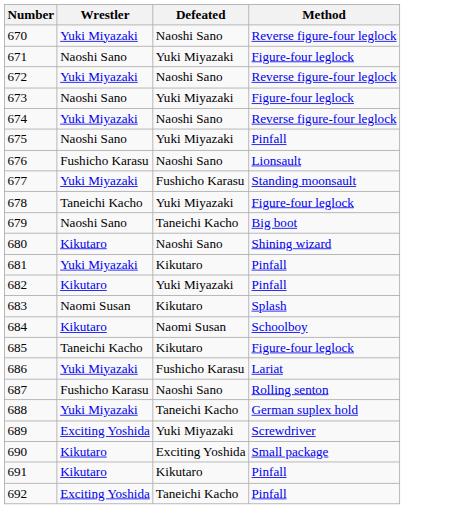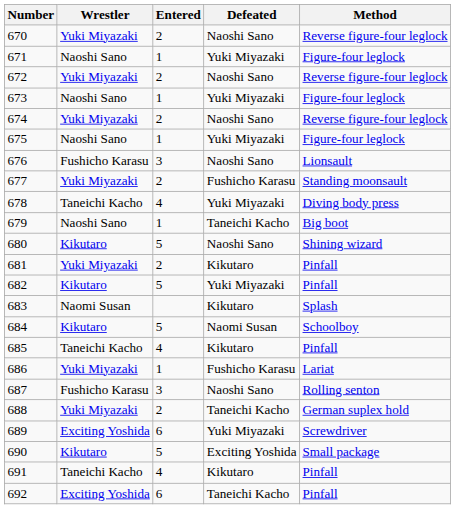+ column: Entered | 2 | 1 | 2 | 1 | 2 | 1 | 3 | 2 | 4 | 1 | 5 | 2 | 5 | 5 | 4 | 1 | 3 | 2 | 6 | 5 | 4 | 6
675 | Method: Pinfall -> Figure-four leglock
678 | Method: Figure-four leglock -> Diving body press
685 | Method: Figure-four leglock -> Pinfall
691 | Wrestler: Kikutaro -> Taneichi Kacho
